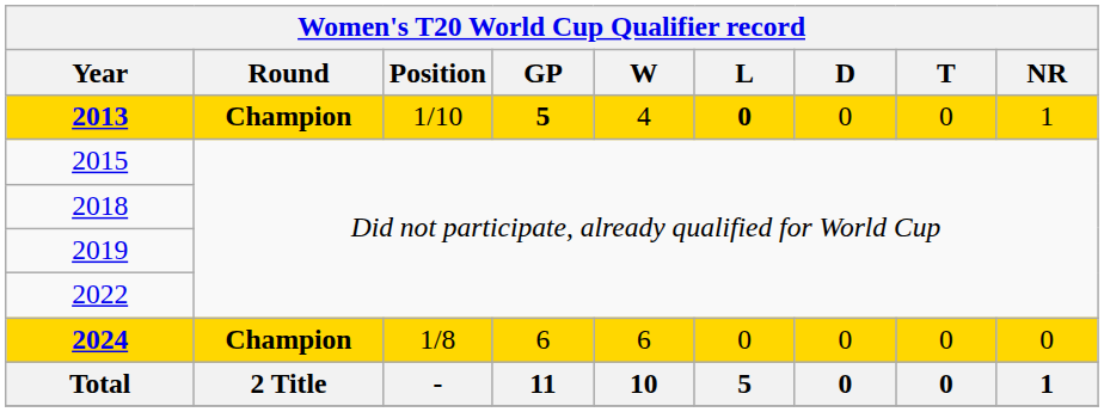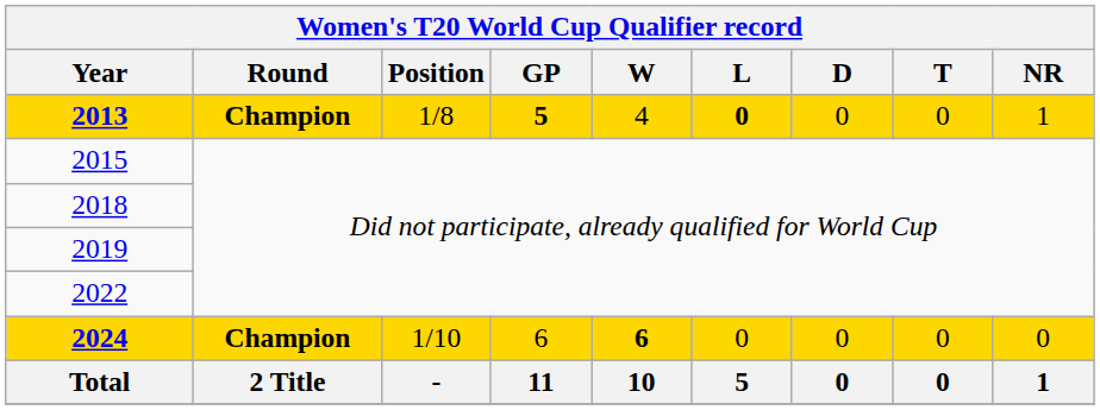2013 | Position: 1/10 -> 1/8
2024 | Position: 1/8 -> 1/10
2024 | W: normal -> bold
